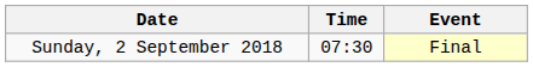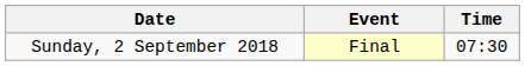columns swapped: Time <-> Event
